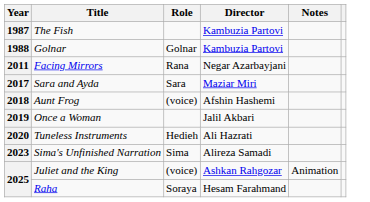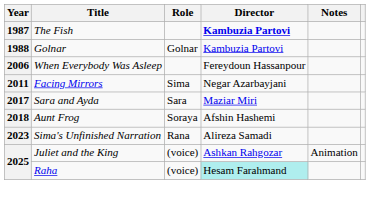1987 | Director: normal -> bold
+ row: 2006 | When Everybody Was Asleep | Fereydoun Hassanpour
2011 | Role: Rana -> Sima
2018 | Role: (voice) -> Soraya
- row: 2019 | Once a Woman | Jalil Akbari
- row: 2020 | Tuneless Instruments | Hedieh | Ali Hazrati
2023 | Role: Sima -> Rana
2025 / Raha | Role: Soraya -> (voice)
2025 / Raha | Director: no background -> paleturquoise background
